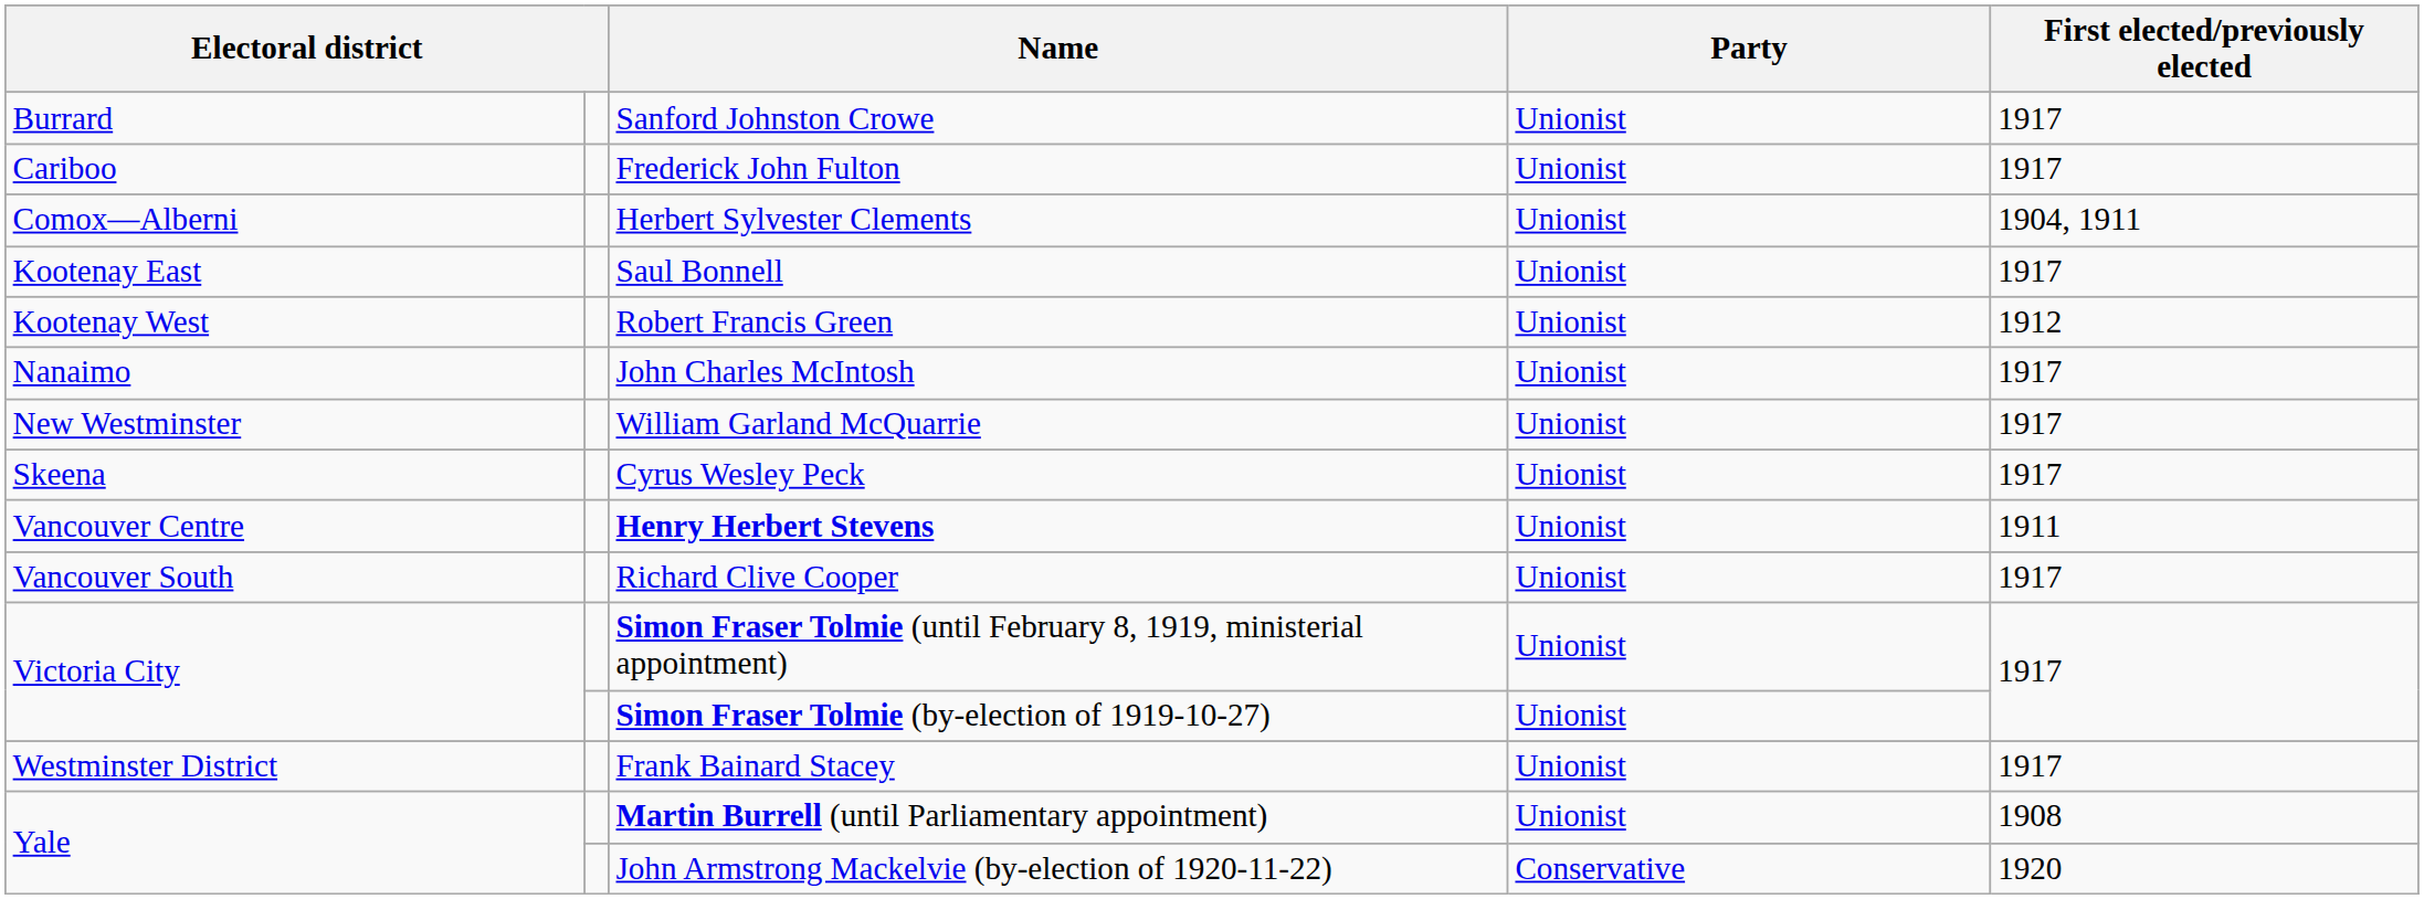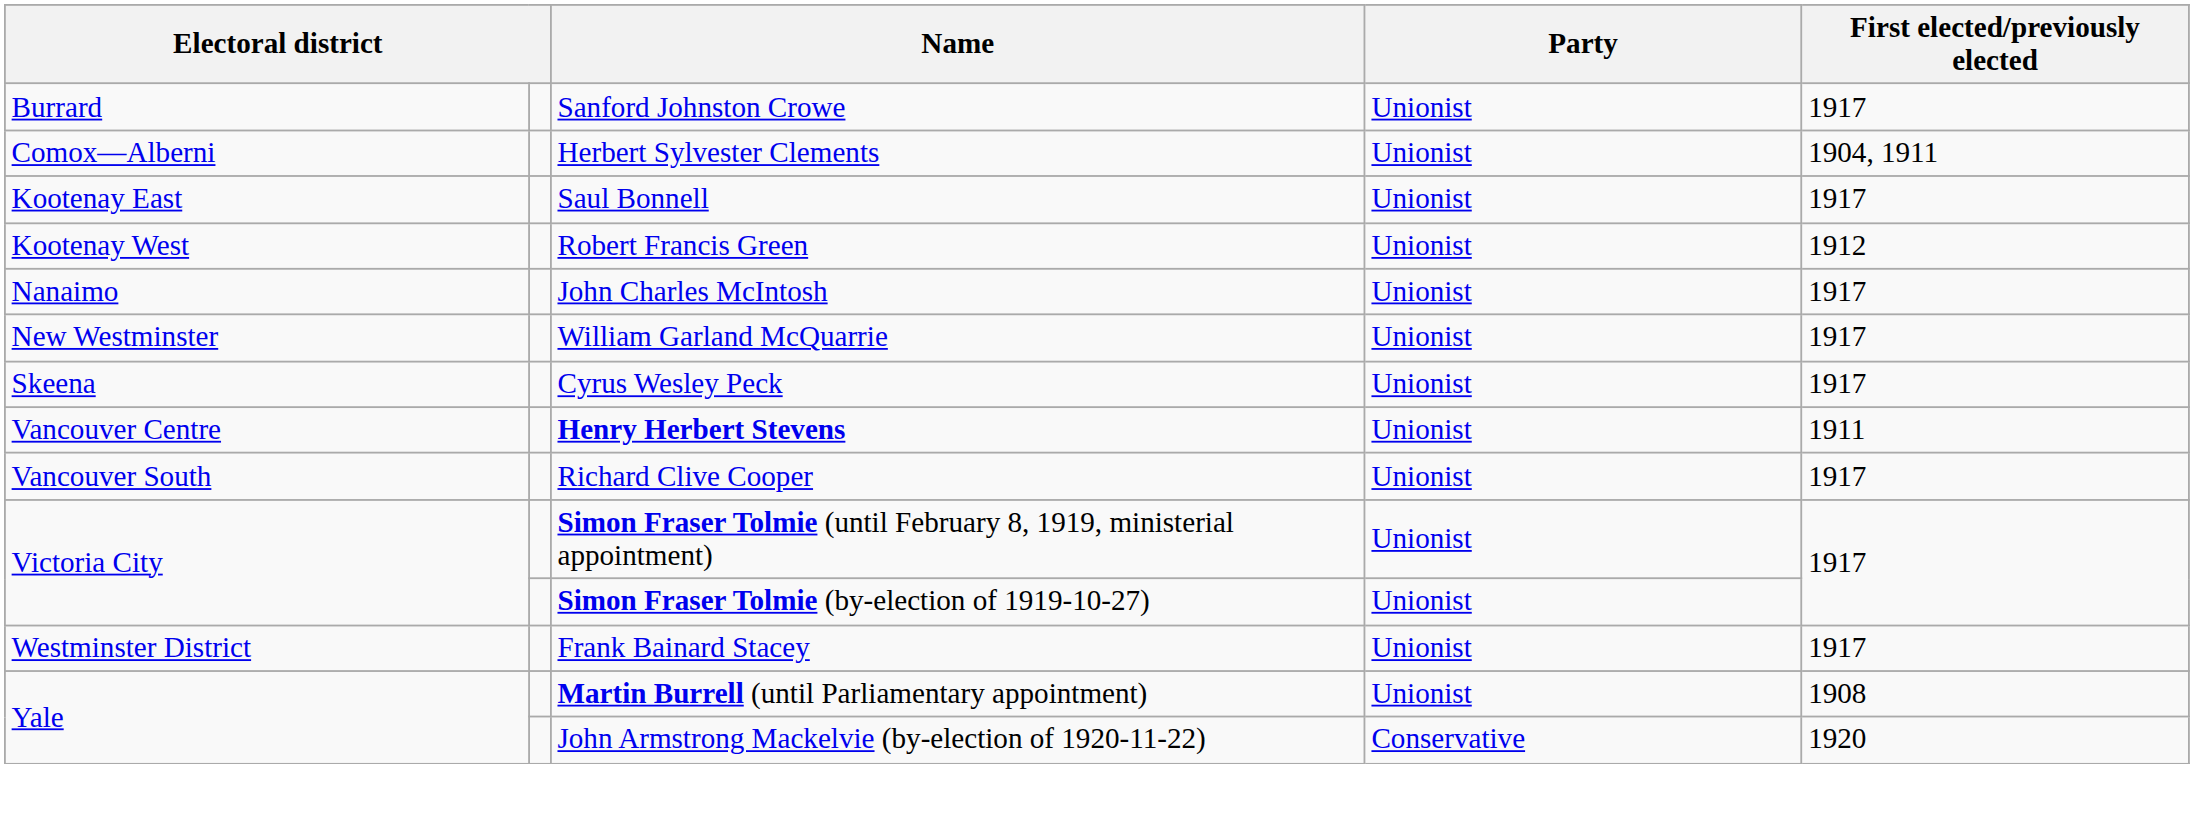- row: Cariboo | Frederick John Fulton | Unionist | 1917
